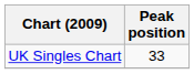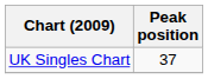UK Singles Chart | Peak position: 33 -> 37
